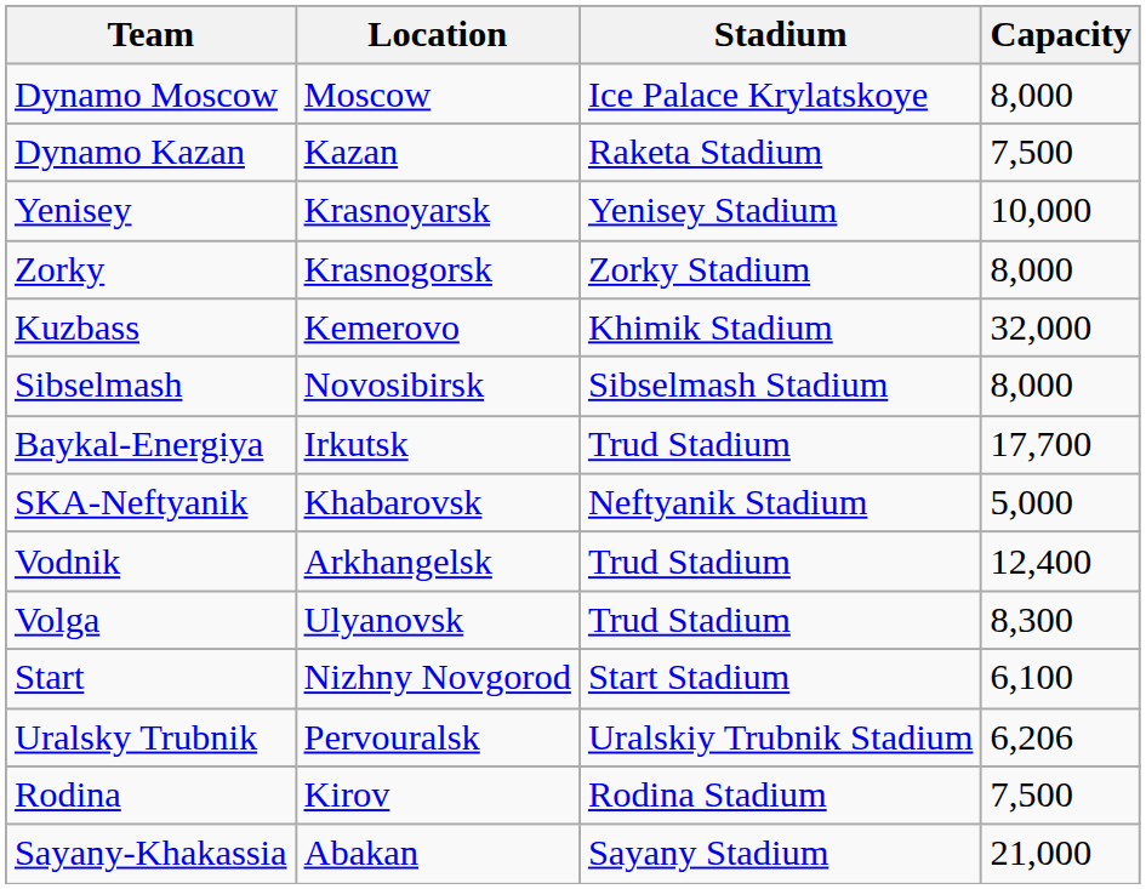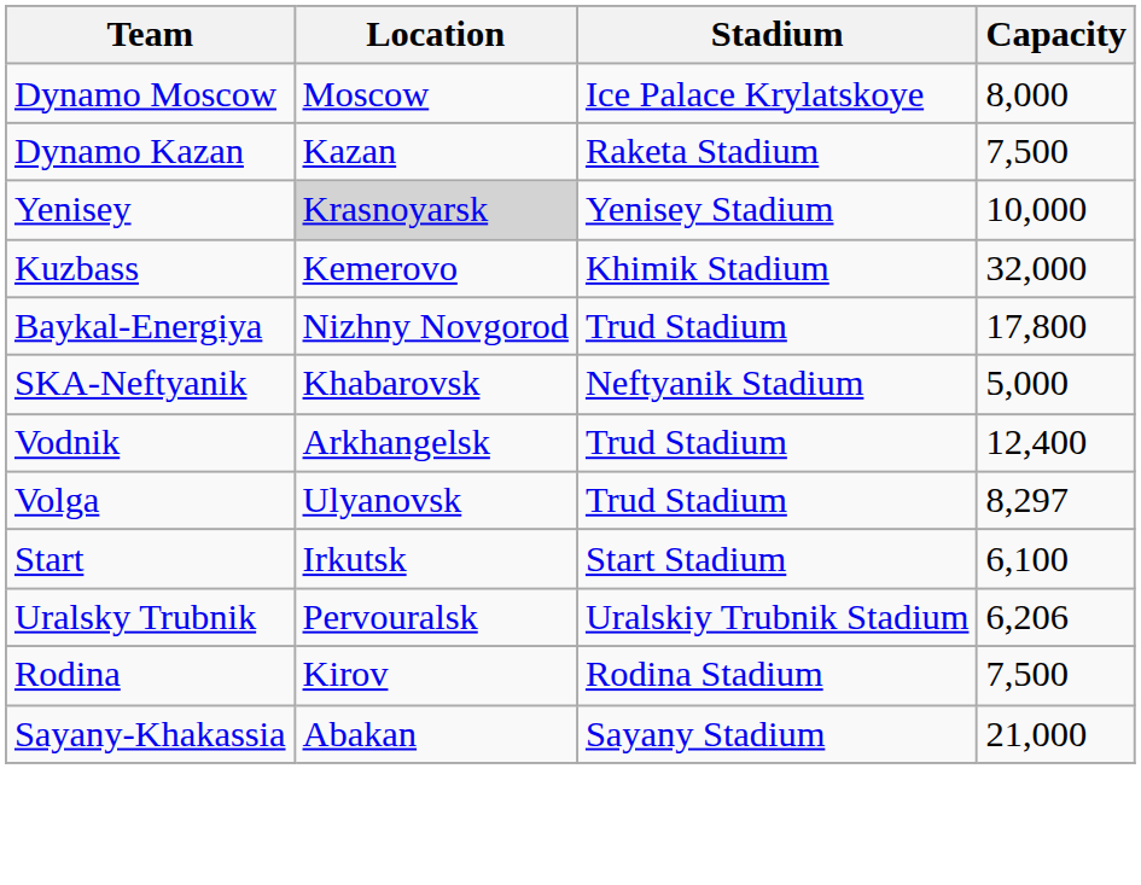Yenisey | Location: no background -> lightgrey background
- row: Zorky | Krasnogorsk | Zorky Stadium | 8,000
- row: Sibselmash | Novosibirsk | Sibselmash Stadium | 8,000
Baykal-Energiya | Location: Irkutsk -> Nizhny Novgorod
Baykal-Energiya | Capacity: 17,700 -> 17,800
Volga | Capacity: 8,300 -> 8,297
Start | Location: Nizhny Novgorod -> Irkutsk
